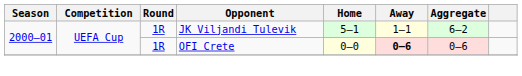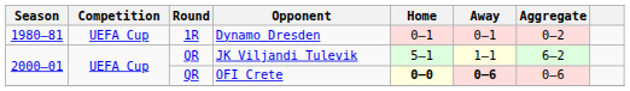+ row: 1980–81 | UEFA Cup | 1R | Dynamo Dresden | 0–1 | 0–1 | 0–2
JK Viljandi Tulevik | Round: 1R -> QR
OFI Crete | Round: 1R -> QR
OFI Crete | Home: normal -> bold
